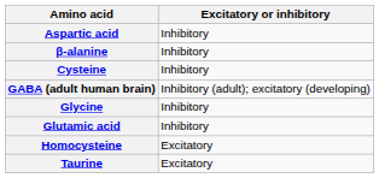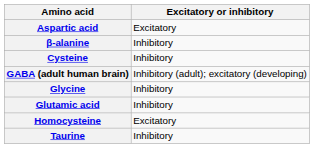Aspartic acid | Excitatory or inhibitory: Inhibitory -> Excitatory
Taurine | Excitatory or inhibitory: Excitatory -> Inhibitory
